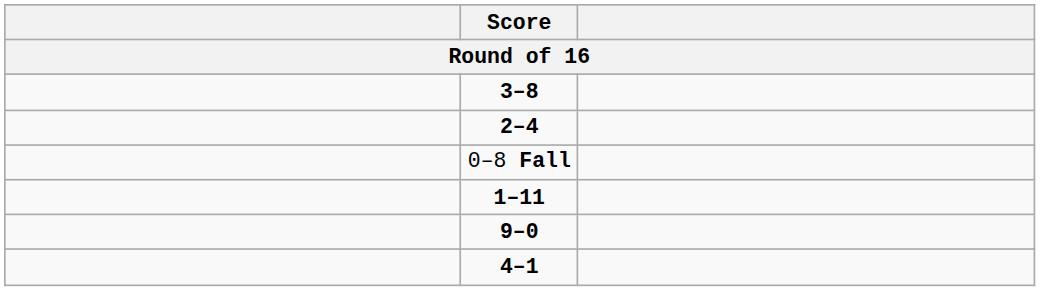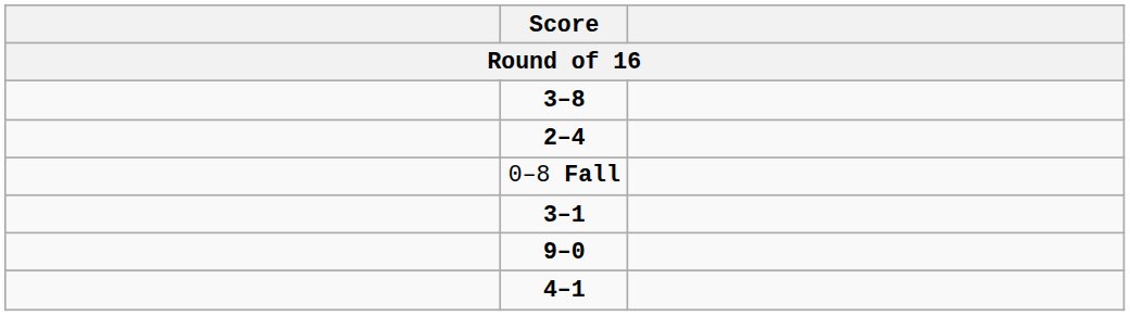+ row: 3–1
- row: 1–11
